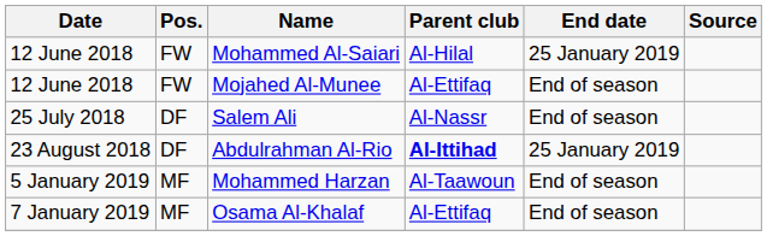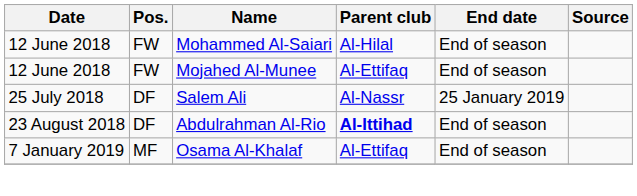Mohammed Al-Saiari | End date: 25 January 2019 -> End of season
Salem Ali | End date: End of season -> 25 January 2019
Abdulrahman Al-Rio | End date: 25 January 2019 -> End of season
- row: 5 January 2019 | MF | Mohammed Harzan | Al-Taawoun | End of season
